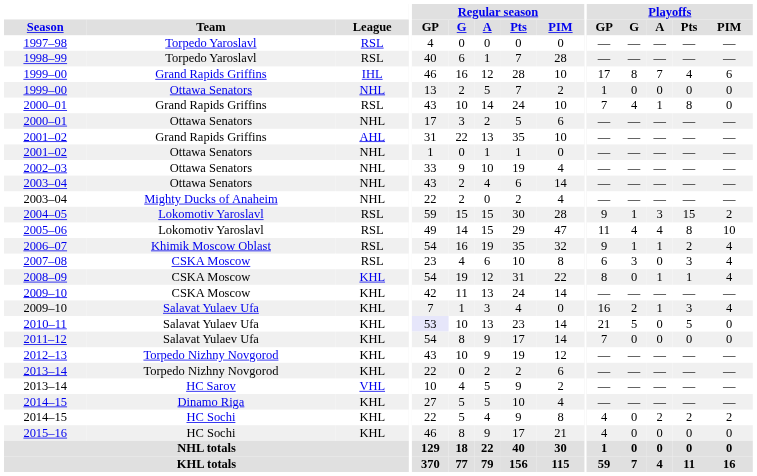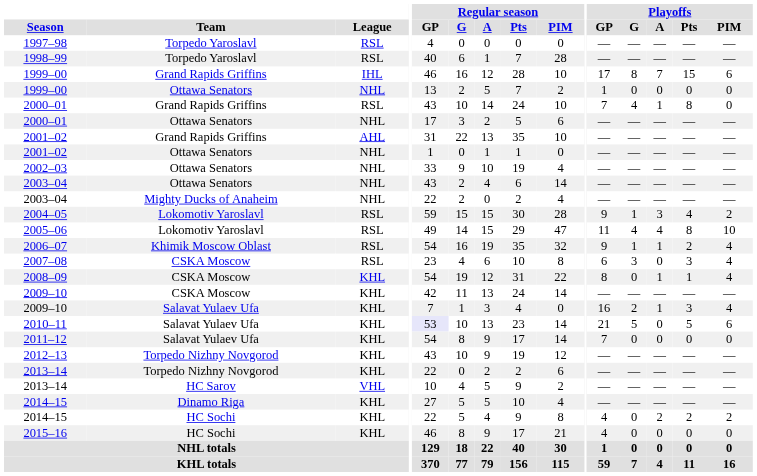1999–00 / Grand Rapids Griffins | Playoffs / Pts: 4 -> 15
2004–05 | Playoffs / Pts: 15 -> 4
2010–11 | Playoffs / PIM: 0 -> 6
